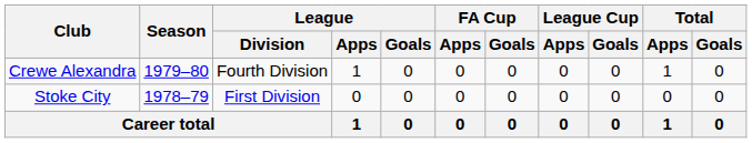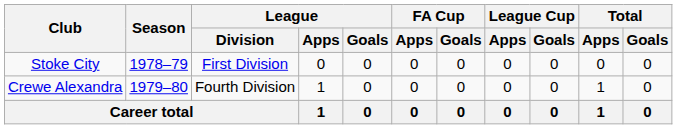rows swapped: Stoke City <-> Crewe Alexandra
